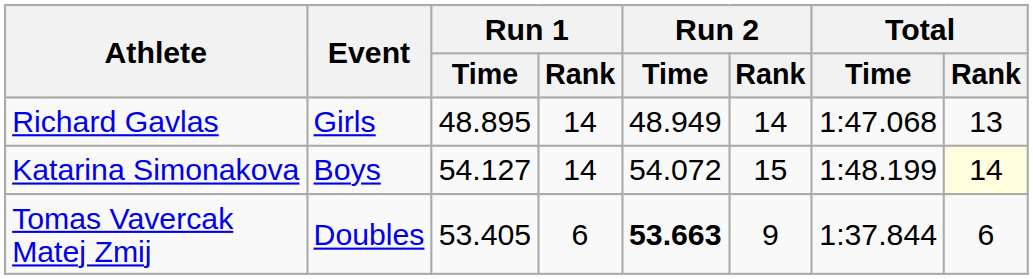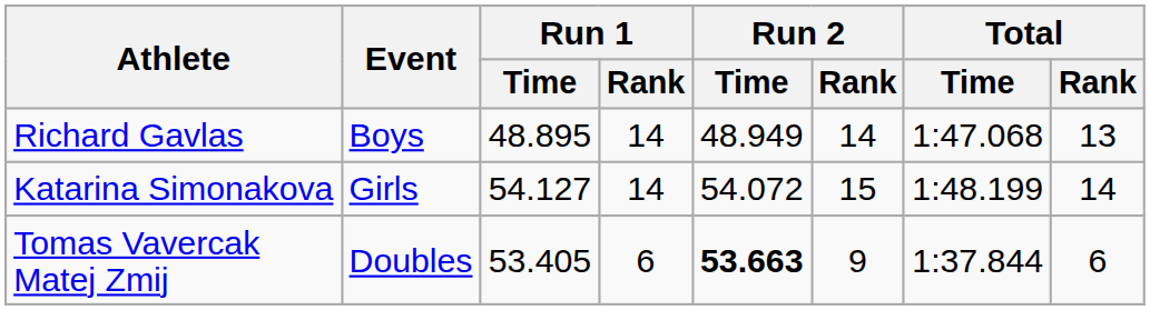Richard Gavlas | Event: Girls -> Boys
Katarina Simonakova | Event: Boys -> Girls
Katarina Simonakova | Total / Rank: lightyellow background -> no background
